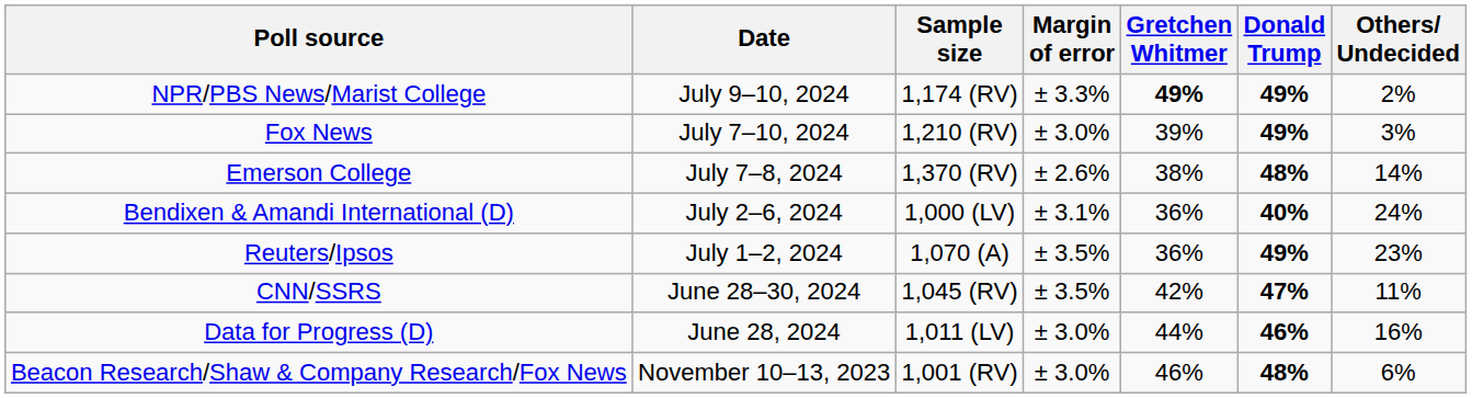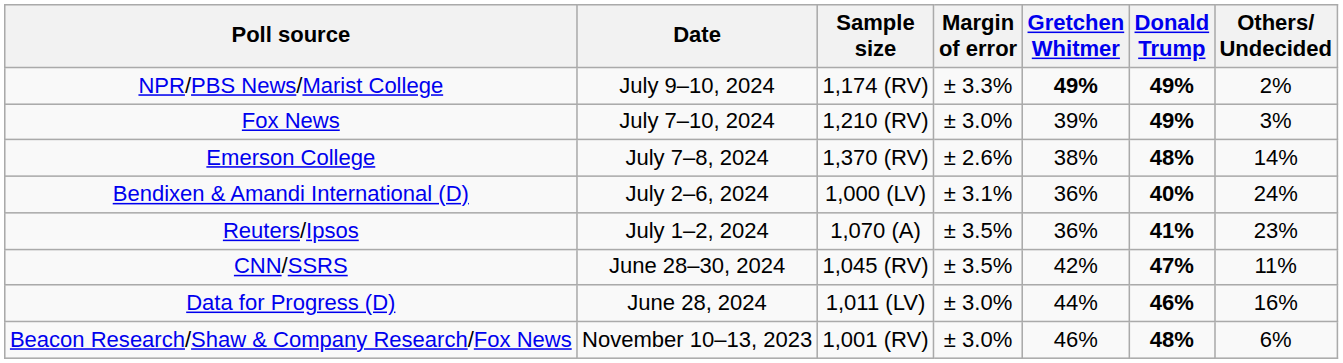Reuters/Ipsos | Donald Trump: 49% -> 41%
